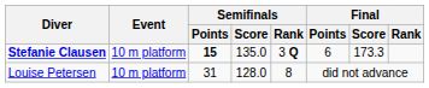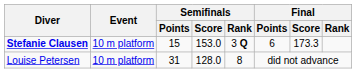Stefanie Clausen | Semifinals / Points: bold -> normal
Stefanie Clausen | Semifinals / Score: 135.0 -> 153.0
